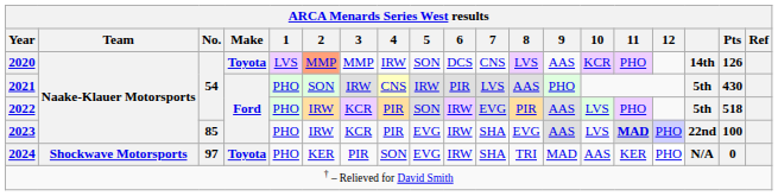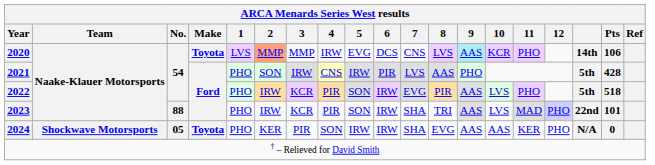2020 | ARCA Menards Series West results / 5: SON -> EVG
2020 | ARCA Menards Series West results / 9: no background -> paleturquoise background
2020 | ARCA Menards Series West results / Pts: 126 -> 106
2021 | ARCA Menards Series West results / Pts: 430 -> 428
2023 | ARCA Menards Series West results / No.: 85 -> 88
2023 | ARCA Menards Series West results / 5: EVG -> SON
2023 | ARCA Menards Series West results / 8: EVG -> TRI
2023 | ARCA Menards Series West results / 11: bold -> normal
2023 | ARCA Menards Series West results / Pts: 100 -> 101
2024 | ARCA Menards Series West results / No.: 97 -> 05
2024 | ARCA Menards Series West results / 5: EVG -> IRW
2024 | ARCA Menards Series West results / 8: TRI -> EVG
2024 | ARCA Menards Series West results / 9: MAD -> AAS
